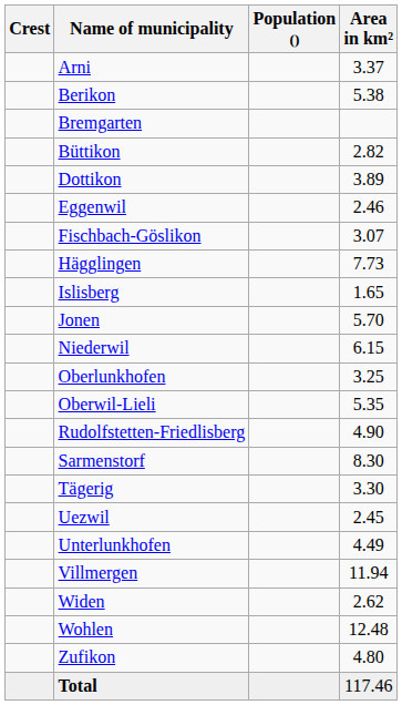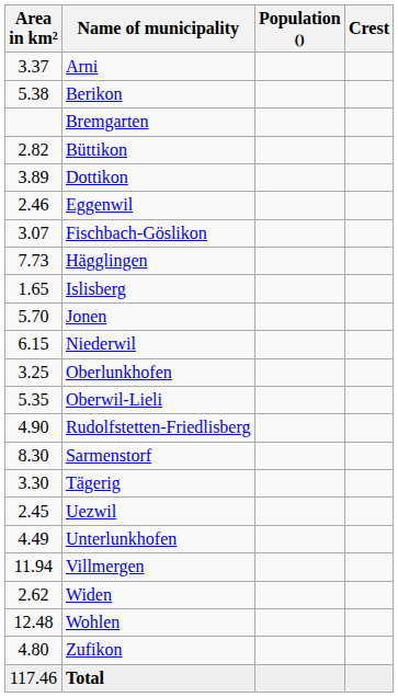columns swapped: Crest <-> Area in km²
